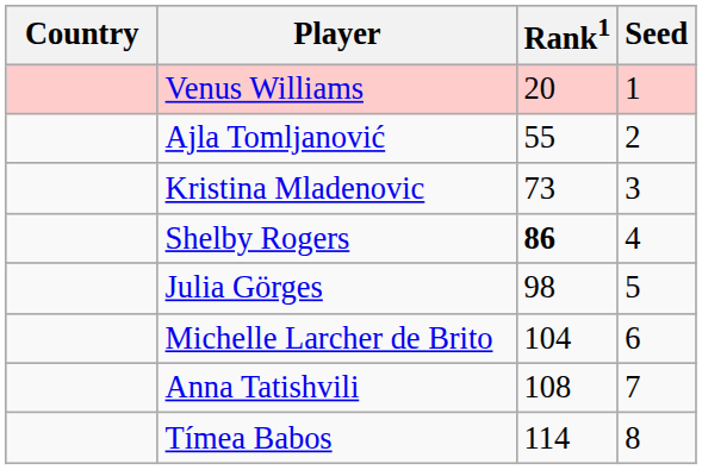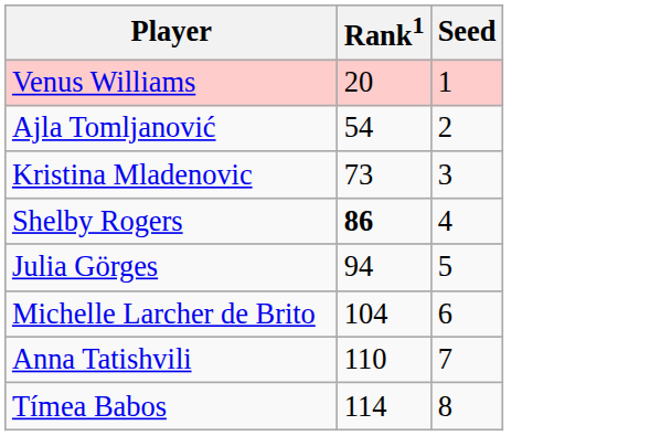- column: Country
Ajla Tomljanović | Rank1: 55 -> 54
Julia Görges | Rank1: 98 -> 94
Anna Tatishvili | Rank1: 108 -> 110
